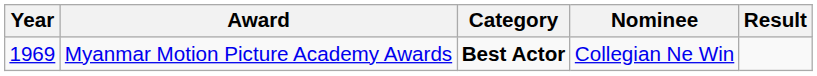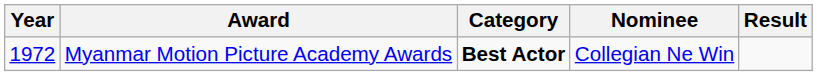Myanmar Motion Picture Academy Awards | Year: 1969 -> 1972
